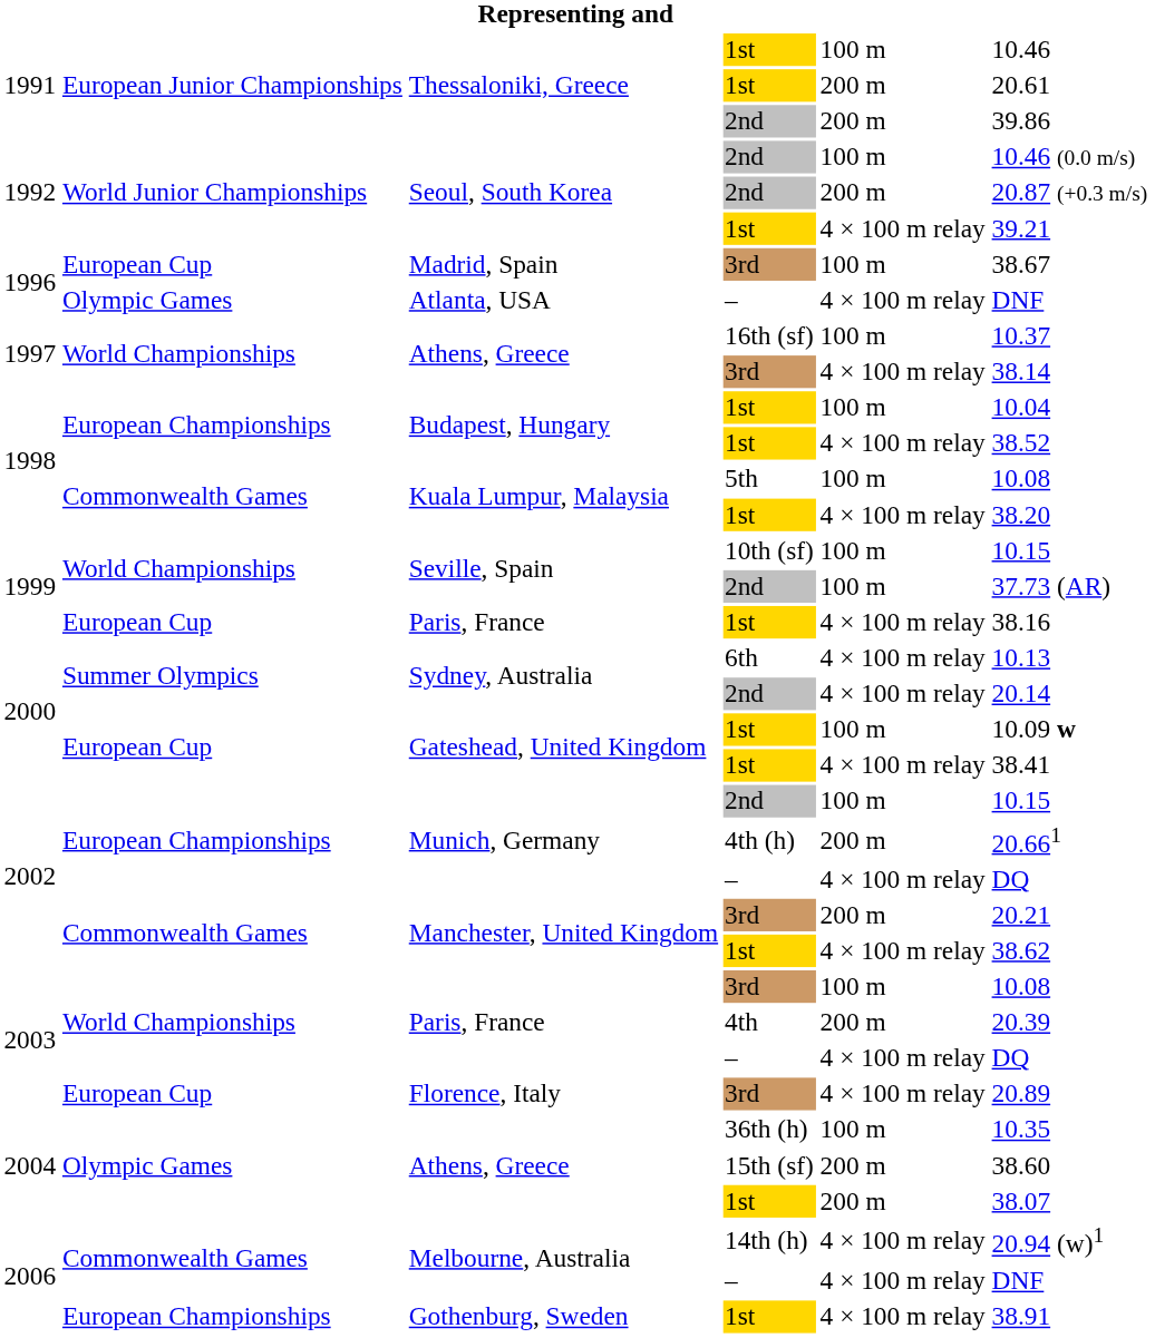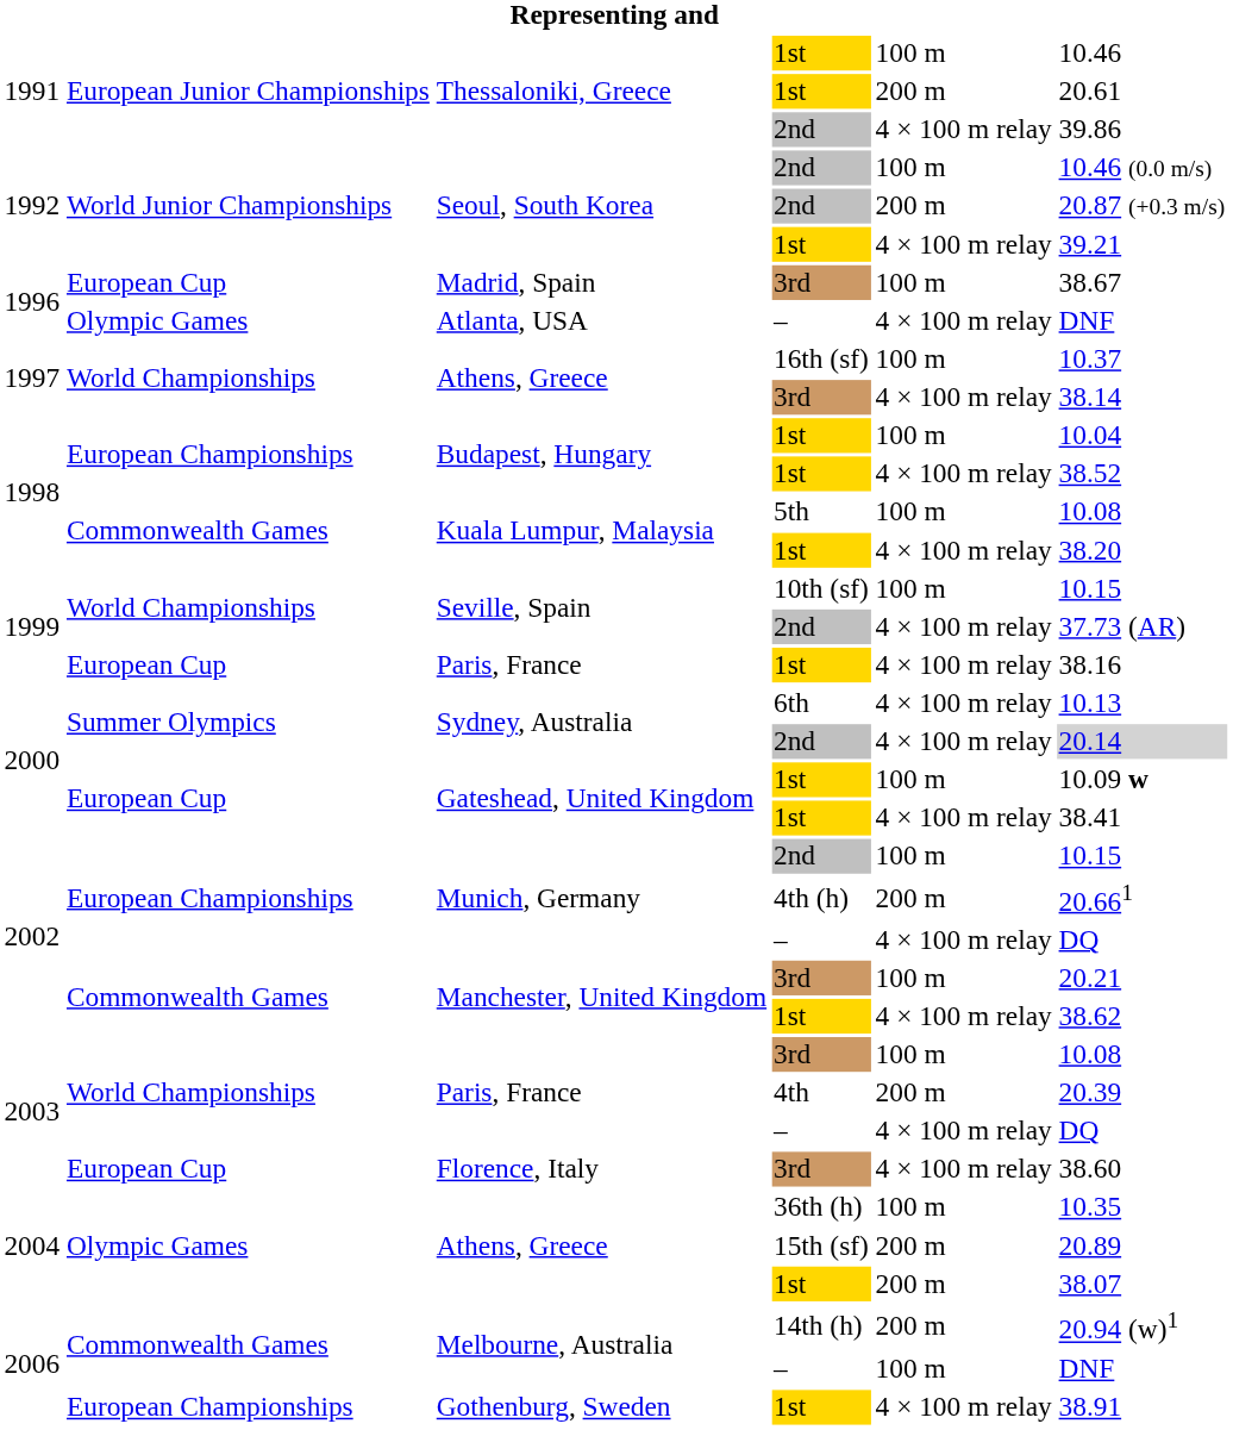Thessaloniki, Greece / 2nd | column 5: 200 m -> 4 × 100 m relay
Seville, Spain / 2nd | column 5: 100 m -> 4 × 100 m relay
Sydney, Australia / 2nd | column 6: no background -> lightgrey background
Manchester, United Kingdom / 3rd | column 5: 200 m -> 100 m
Florence, Italy | column 6: 20.89 -> 38.60
Athens, Greece / 15th (sf) | column 6: 38.60 -> 20.89
Melbourne, Australia / 14th (h) | column 5: 4 × 100 m relay -> 200 m
Melbourne, Australia / – | column 5: 4 × 100 m relay -> 100 m
